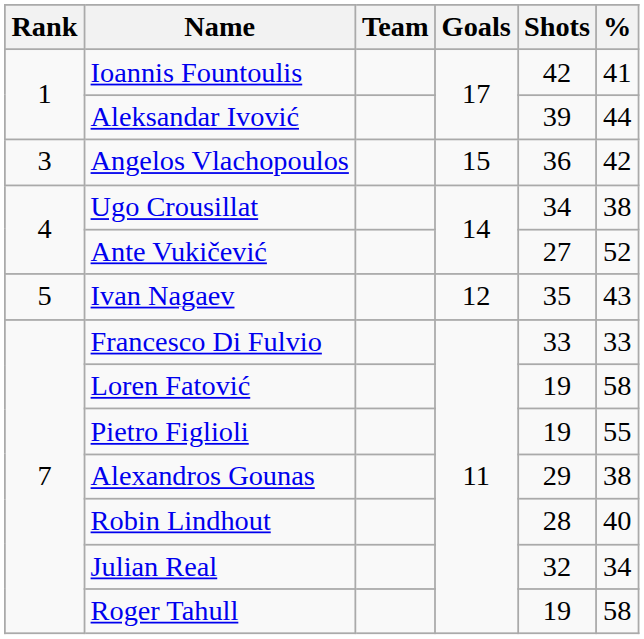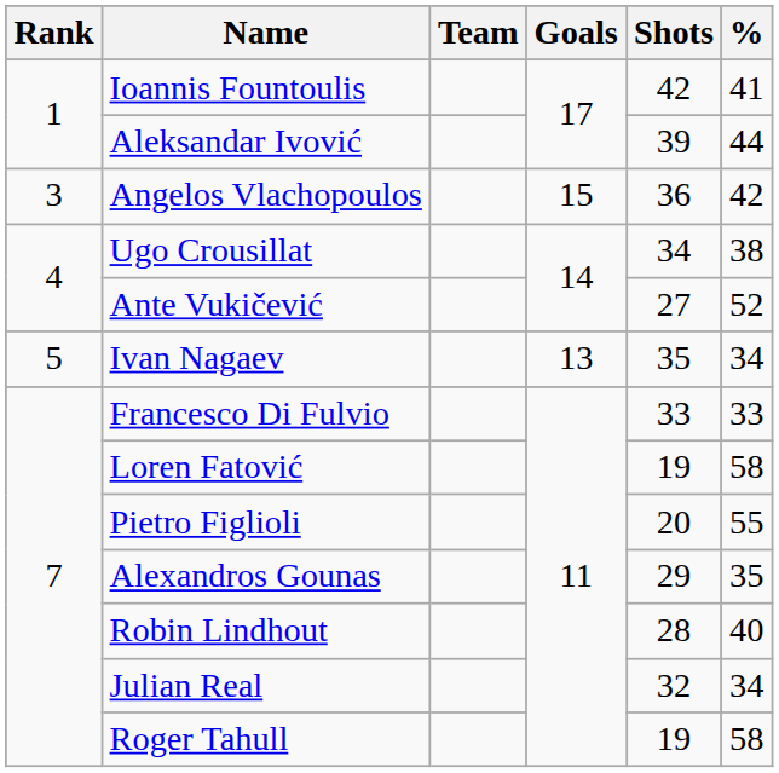Ivan Nagaev | Goals: 12 -> 13
Ivan Nagaev | %: 43 -> 34
Pietro Figlioli | Shots: 19 -> 20
Alexandros Gounas | %: 38 -> 35
